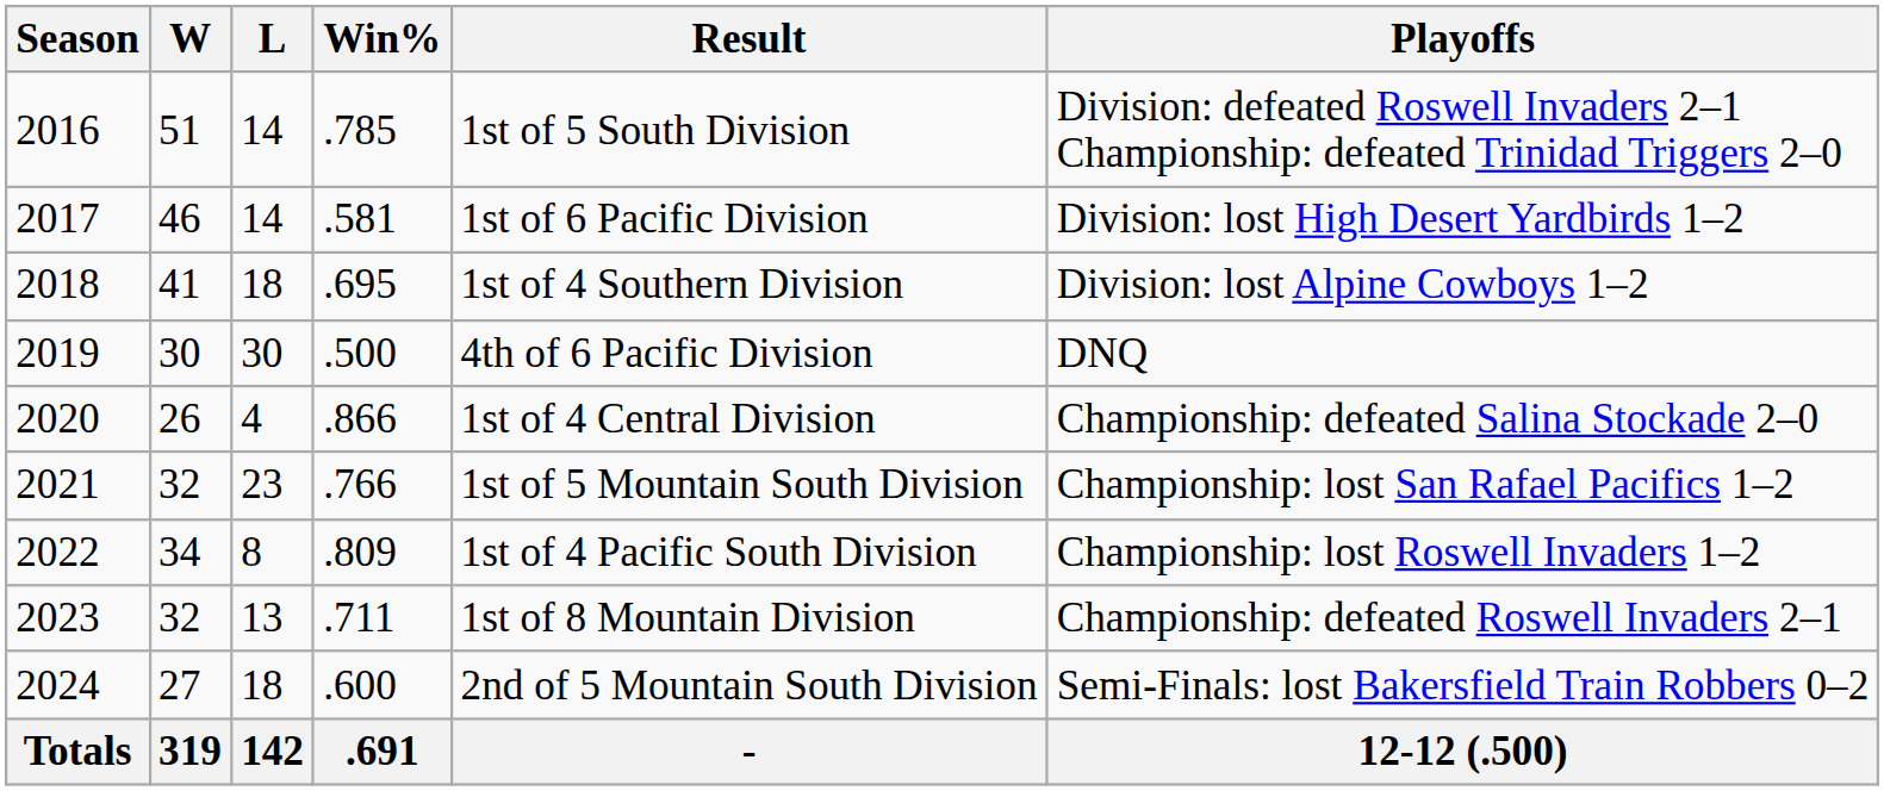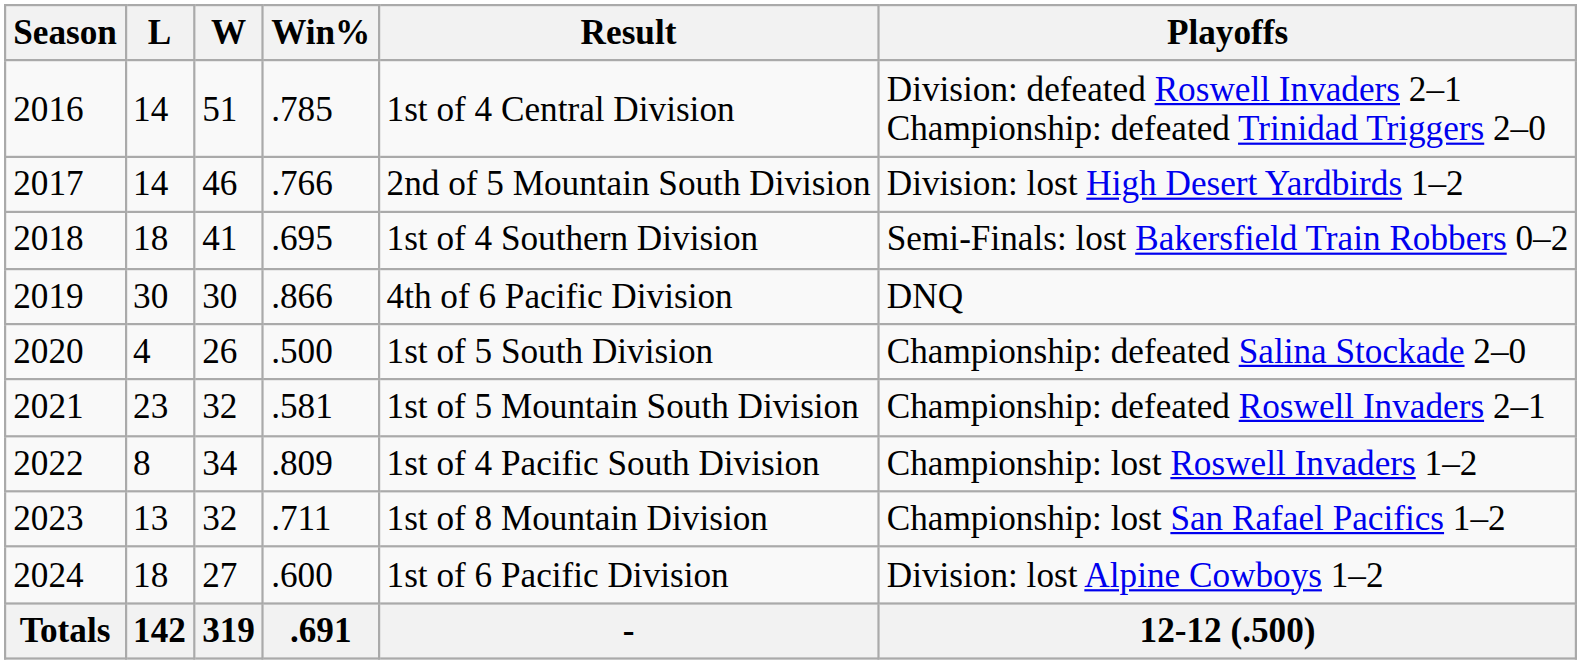columns swapped: W <-> L
2016 | Result: 1st of 5 South Division -> 1st of 4 Central Division
2017 | Win%: .581 -> .766
2017 | Result: 1st of 6 Pacific Division -> 2nd of 5 Mountain South Division
2018 | Playoffs: Division: lost Alpine Cowboys 1–2 -> Semi-Finals: lost Bakersfield Train Robbers 0–2
2019 | Win%: .500 -> .866
2020 | Win%: .866 -> .500
2020 | Result: 1st of 4 Central Division -> 1st of 5 South Division
2021 | Win%: .766 -> .581
2021 | Playoffs: Championship: lost San Rafael Pacifics 1–2 -> Championship: defeated Roswell Invaders 2–1
2023 | Playoffs: Championship: defeated Roswell Invaders 2–1 -> Championship: lost San Rafael Pacifics 1–2
2024 | Result: 2nd of 5 Mountain South Division -> 1st of 6 Pacific Division
2024 | Playoffs: Semi-Finals: lost Bakersfield Train Robbers 0–2 -> Division: lost Alpine Cowboys 1–2
